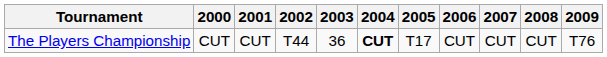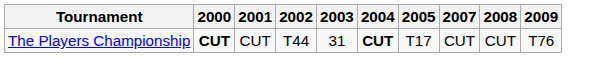- column: 2006 | CUT
The Players Championship | 2000: normal -> bold
The Players Championship | 2003: 36 -> 31
